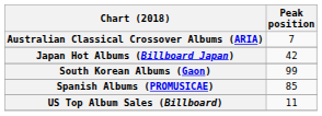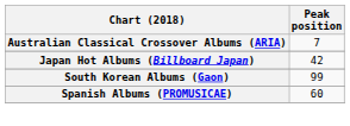Spanish Albums (PROMUSICAE) | Peak position: 85 -> 60
- row: US Top Album Sales (Billboard) | 11
